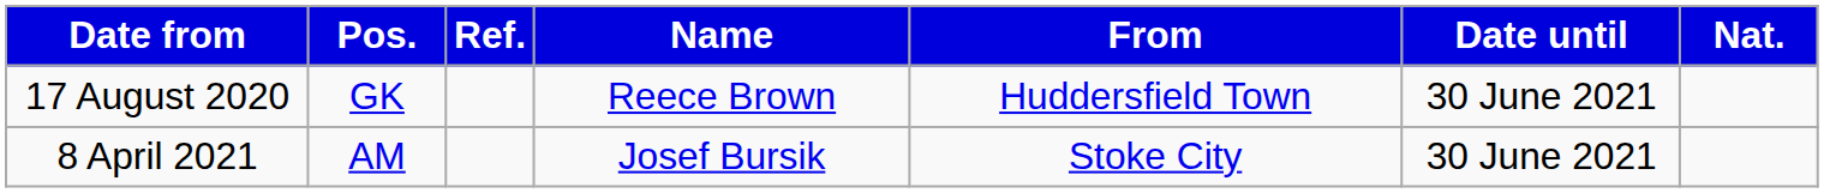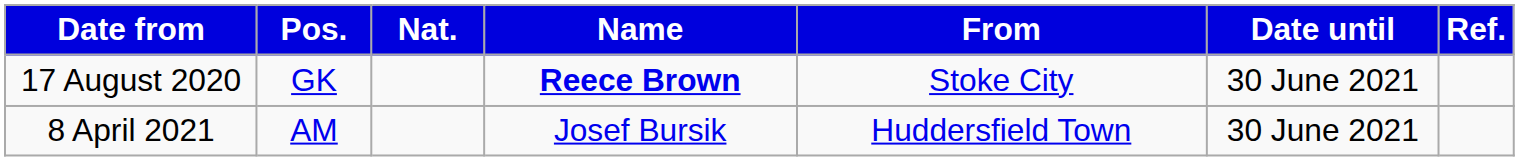columns swapped: Nat. <-> Ref.
17 August 2020 | Name: normal -> bold
17 August 2020 | From: Huddersfield Town -> Stoke City
8 April 2021 | From: Stoke City -> Huddersfield Town
